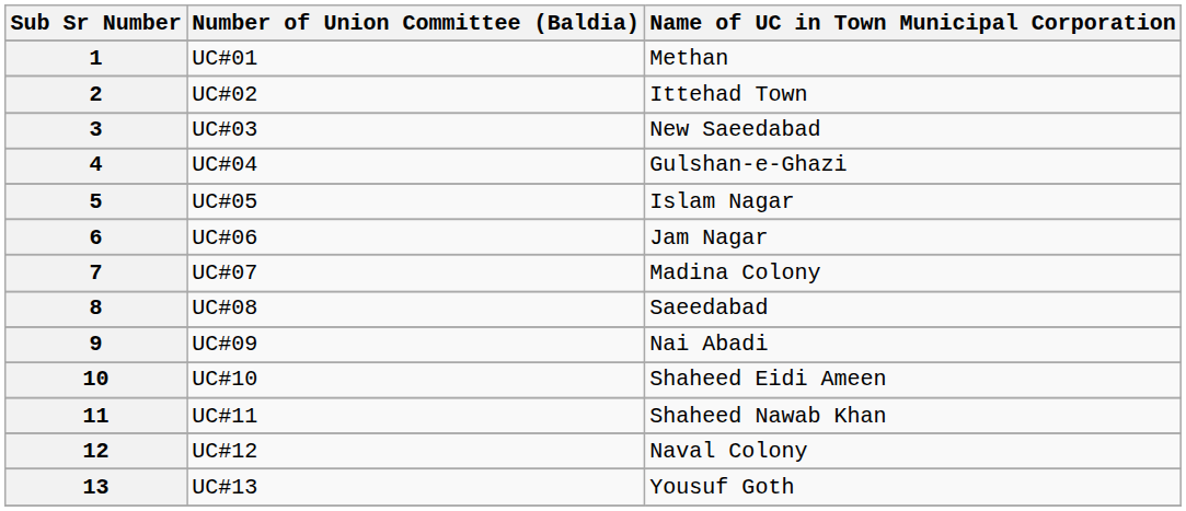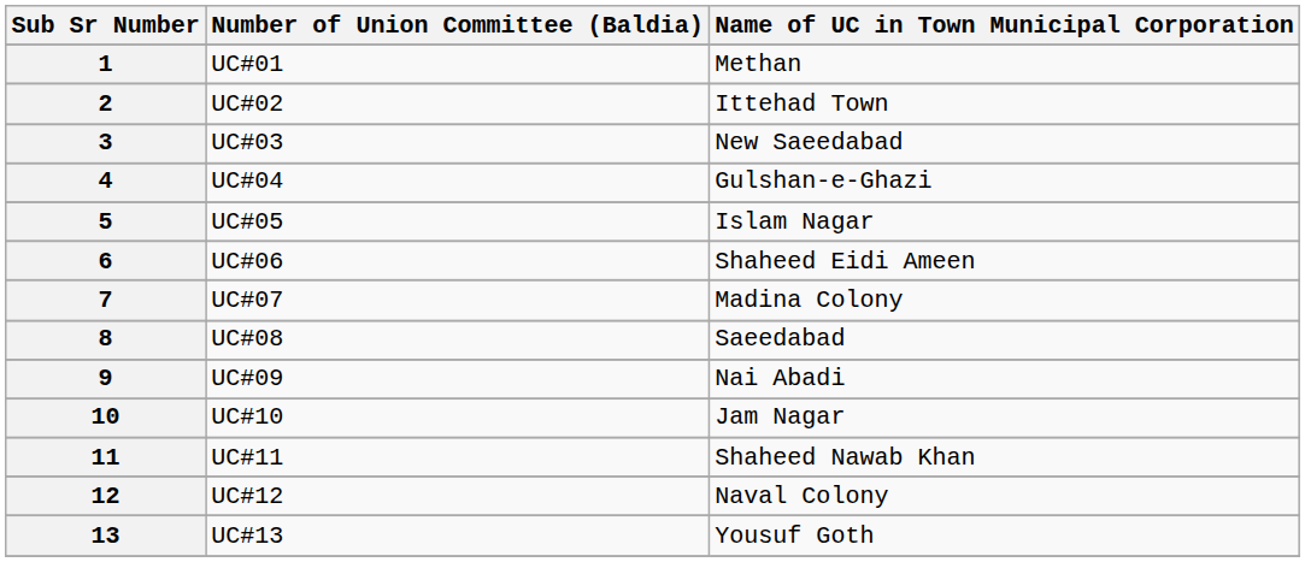6 | Name of UC in Town Municipal Corporation: Jam Nagar -> Shaheed Eidi Ameen
10 | Name of UC in Town Municipal Corporation: Shaheed Eidi Ameen -> Jam Nagar
